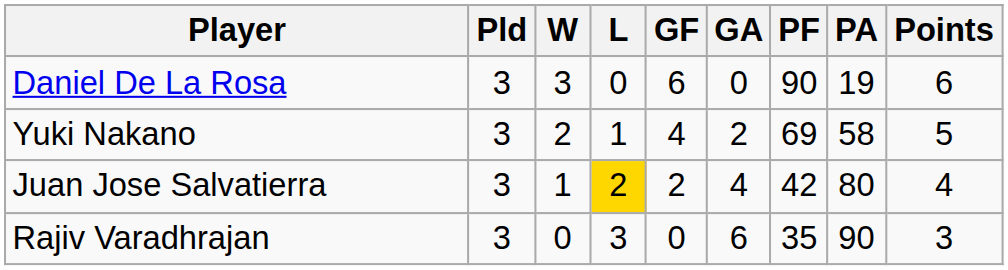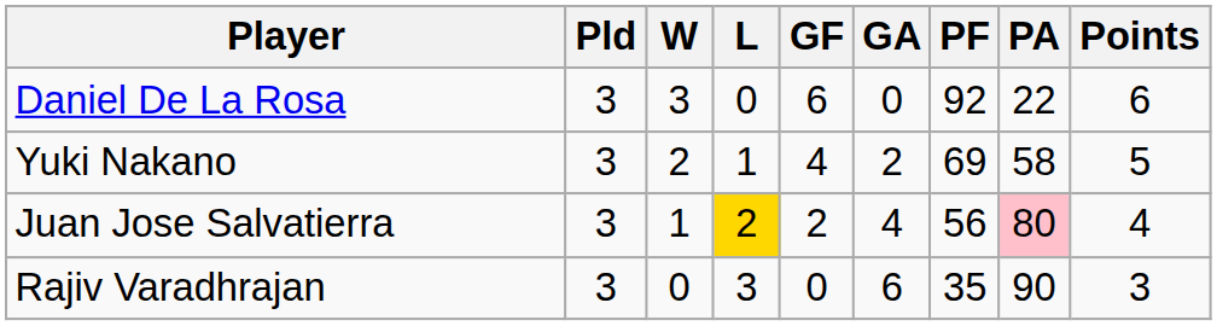Daniel De La Rosa | PF: 90 -> 92
Daniel De La Rosa | PA: 19 -> 22
Juan Jose Salvatierra | PF: 42 -> 56
Juan Jose Salvatierra | PA: no background -> pink background
